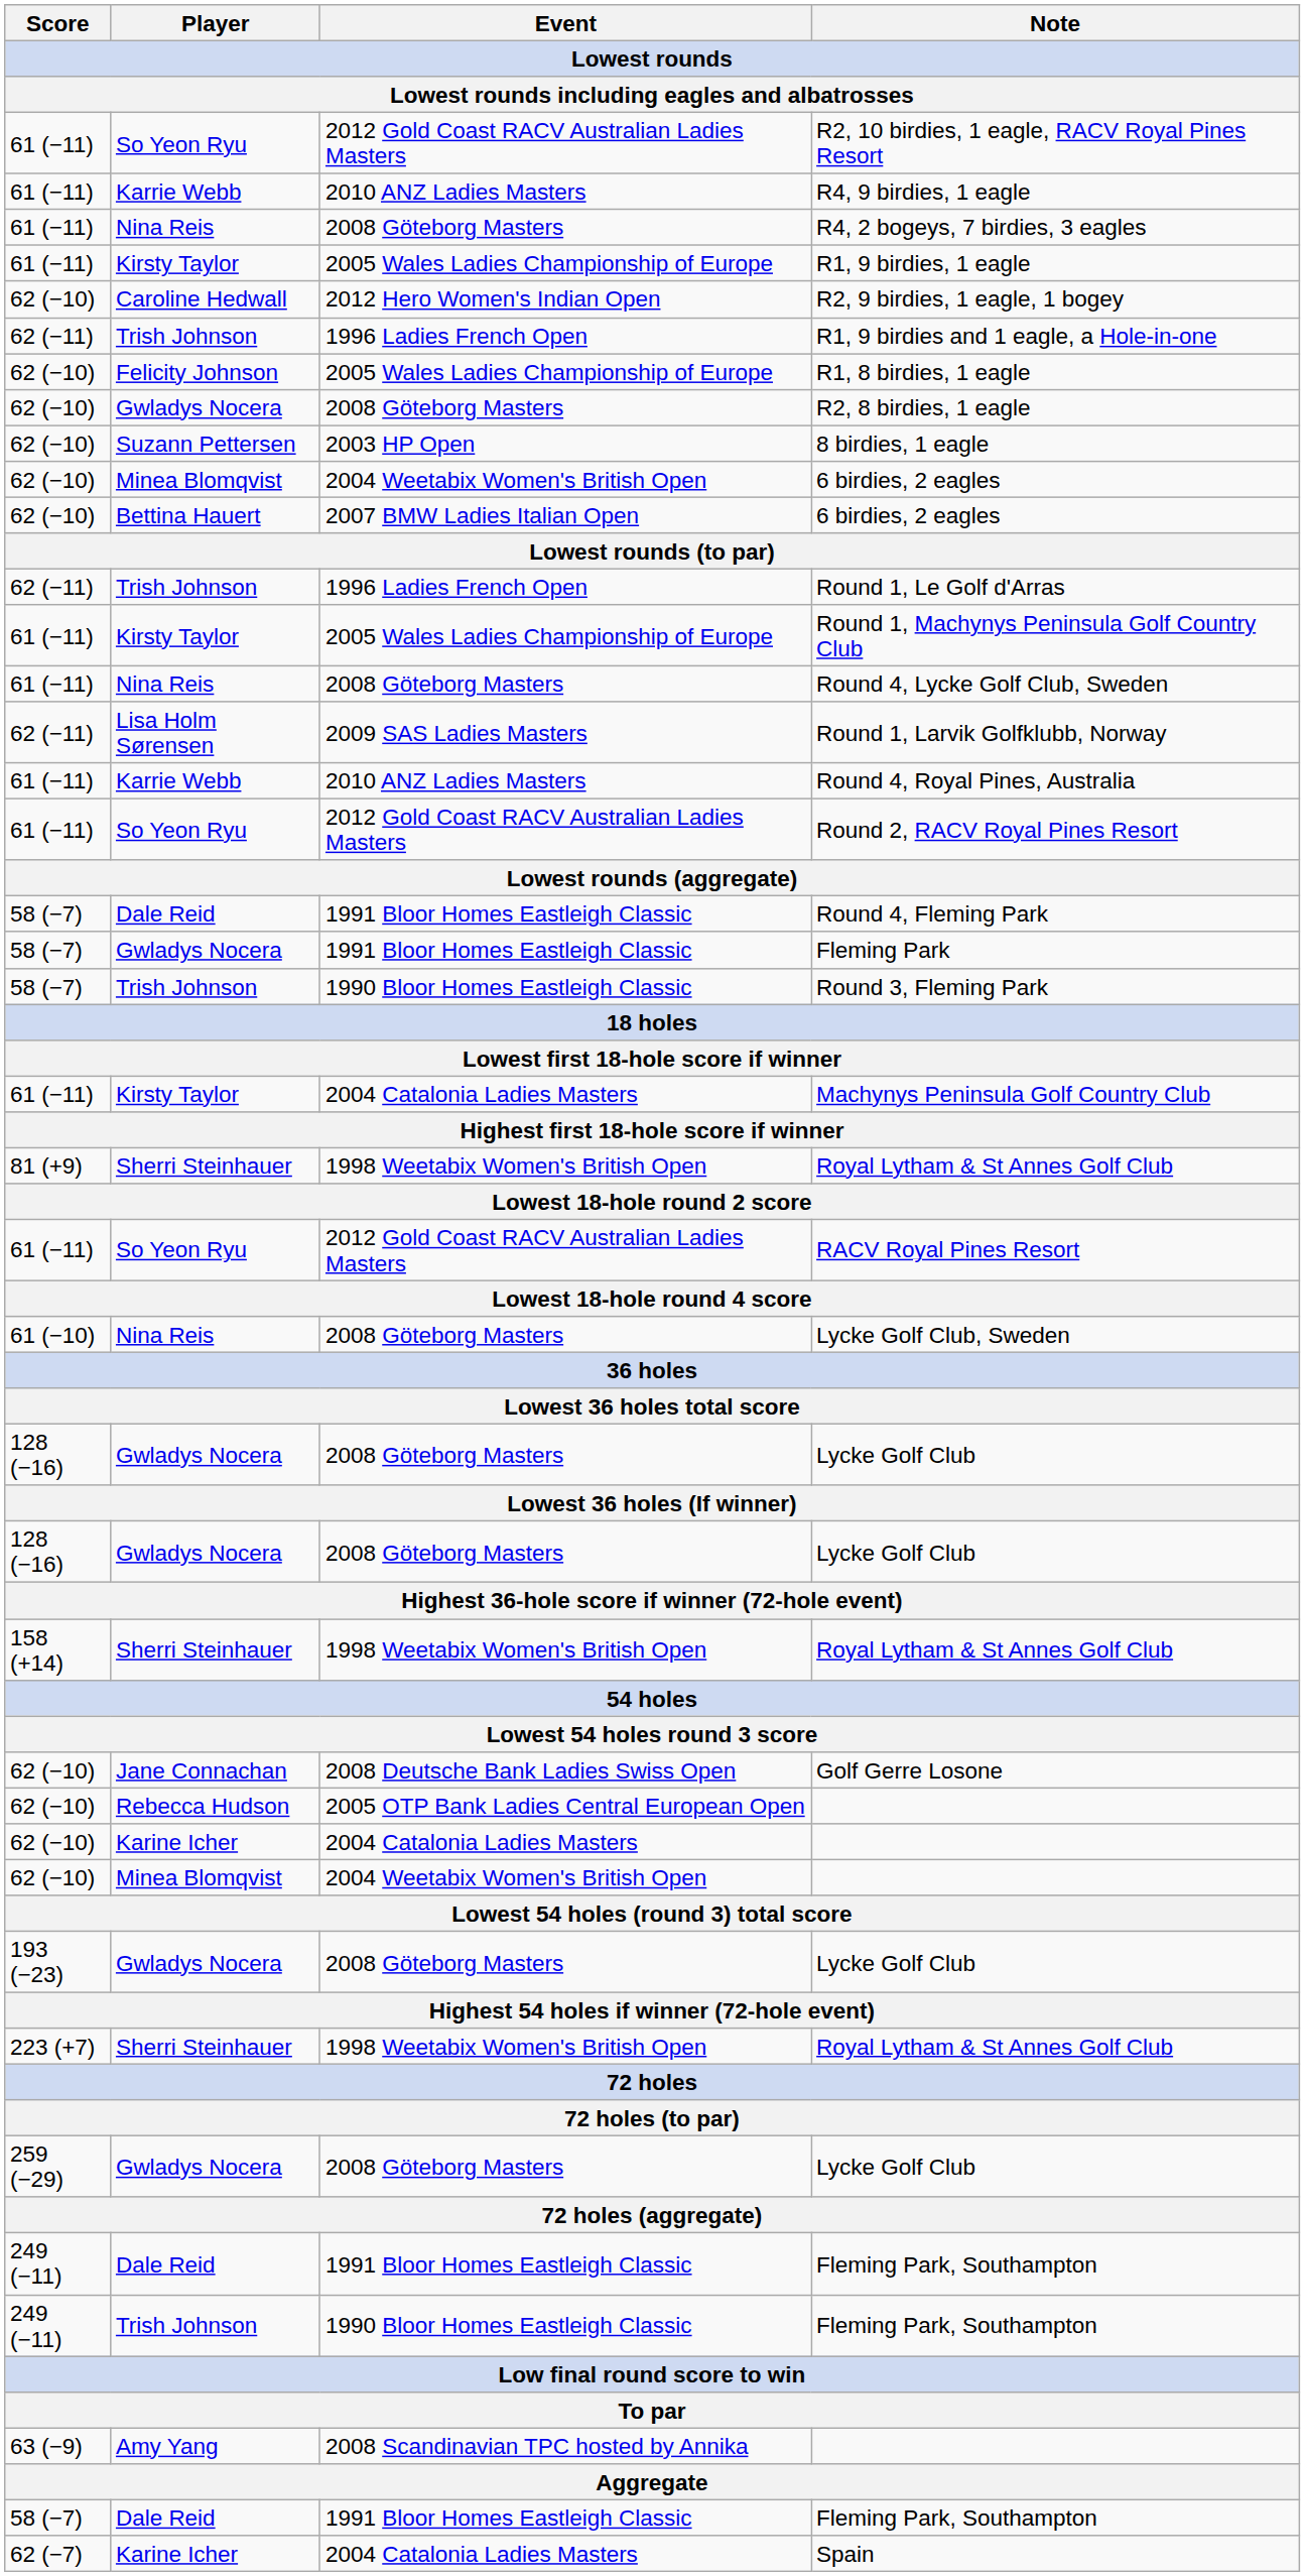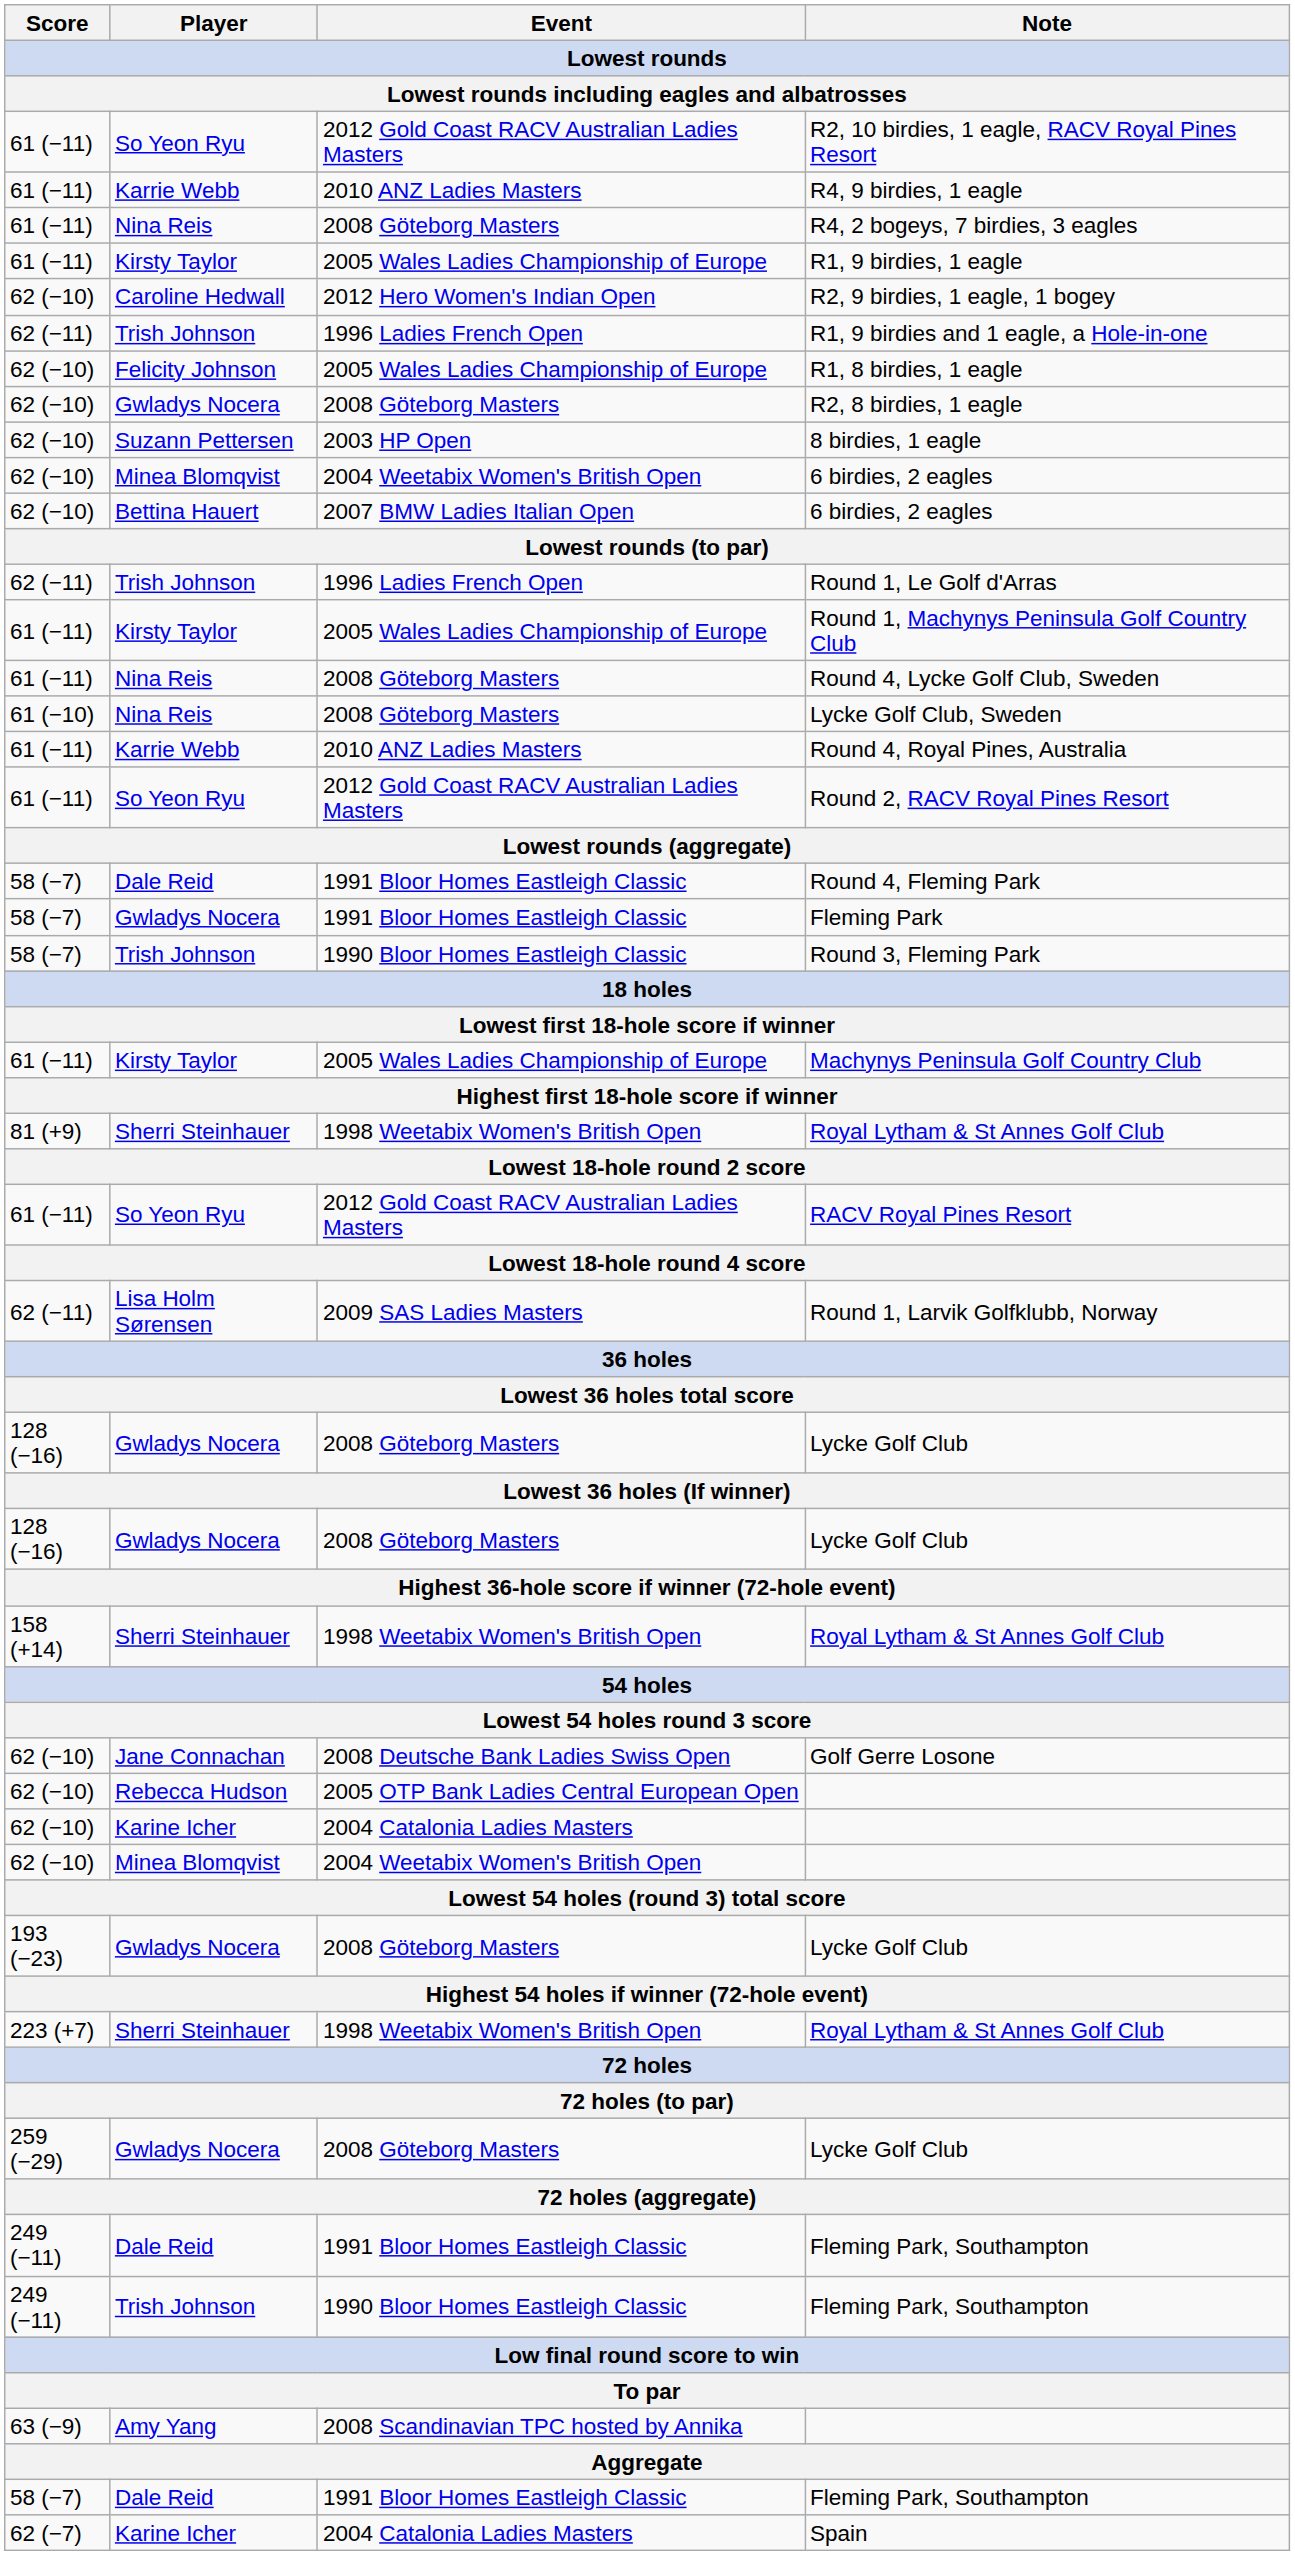rows swapped: Round 1, Larvik Golfklubb, Norway <-> Lycke Golf Club, Sweden
Machynys Peninsula Golf Country Club | Event: 2004 Catalonia Ladies Masters -> 2005 Wales Ladies Championship of Europe
